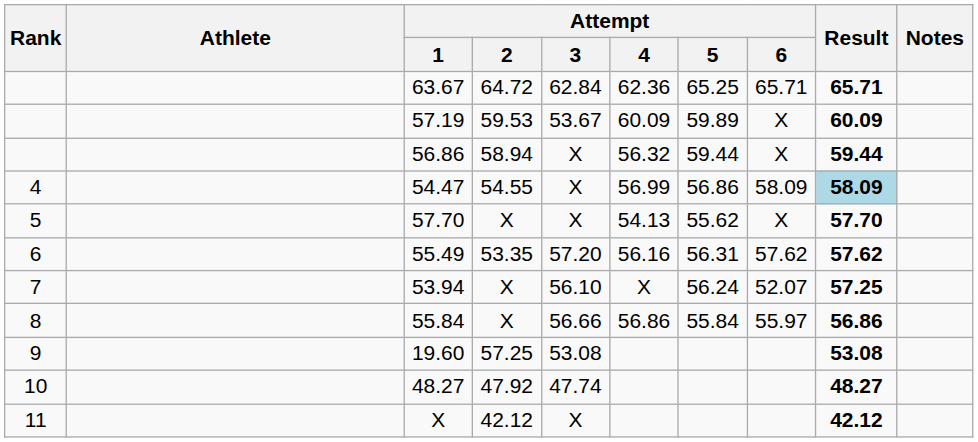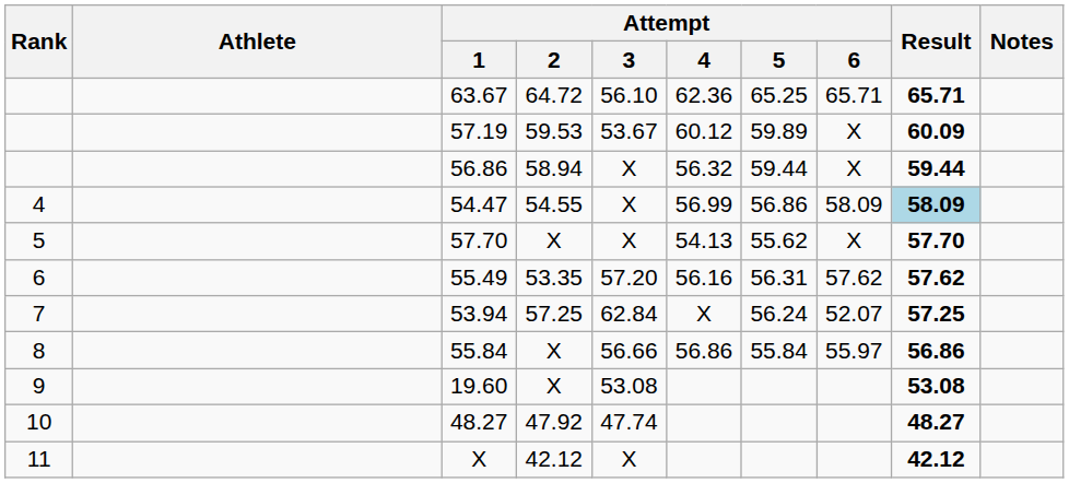63.67 | Attempt / 3: 62.84 -> 56.10
57.19 | Attempt / 4: 60.09 -> 60.12
53.94 | Attempt / 2: X -> 57.25
53.94 | Attempt / 3: 56.10 -> 62.84
19.60 | Attempt / 2: 57.25 -> X
